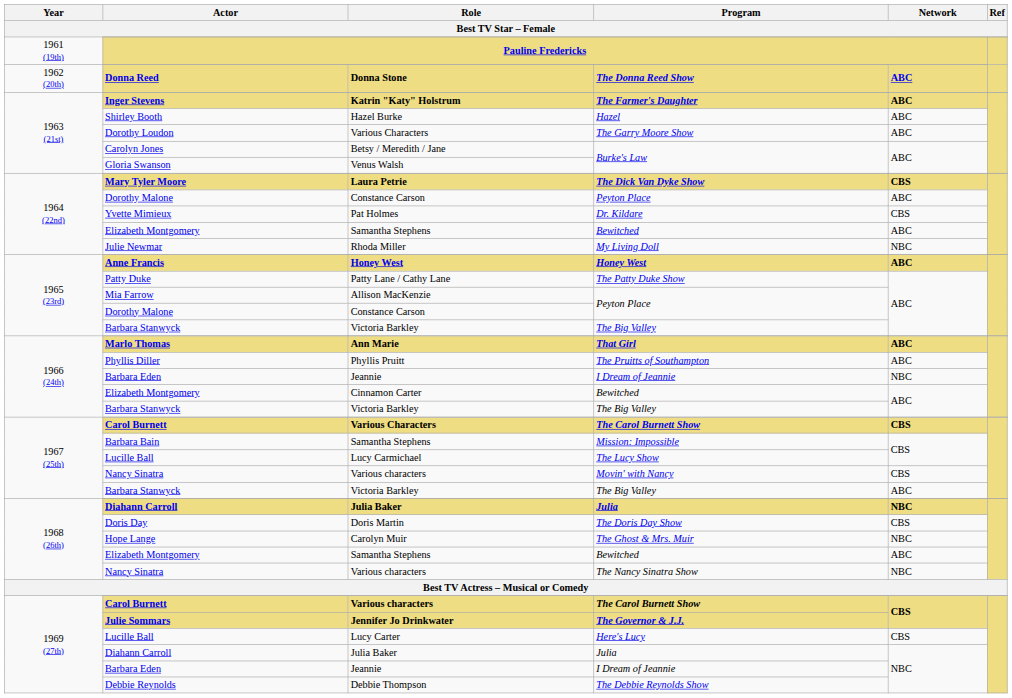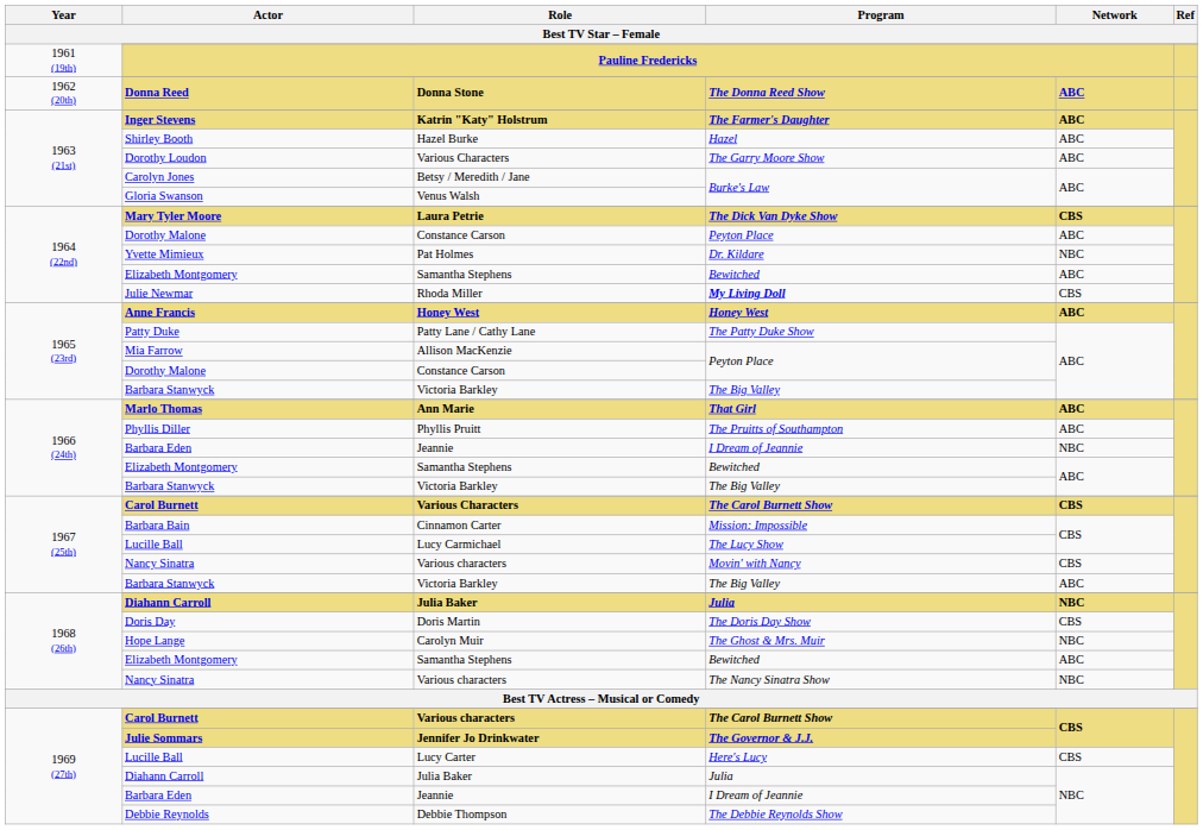Yvette Mimieux | Network: CBS -> NBC
Julie Newmar | Program: normal -> bold
Julie Newmar | Network: NBC -> CBS
1966 (24th) / Elizabeth Montgomery | Role: Cinnamon Carter -> Samantha Stephens
Barbara Bain | Role: Samantha Stephens -> Cinnamon Carter
